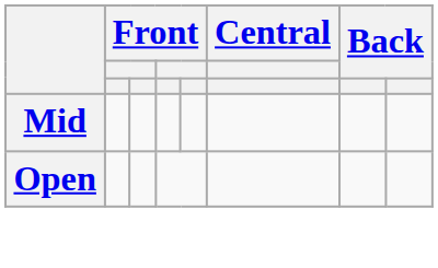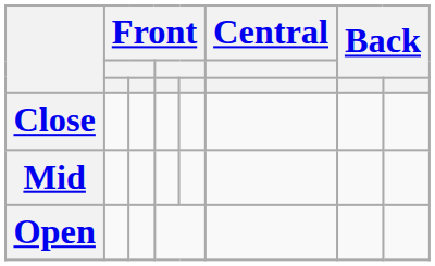+ row: Close
